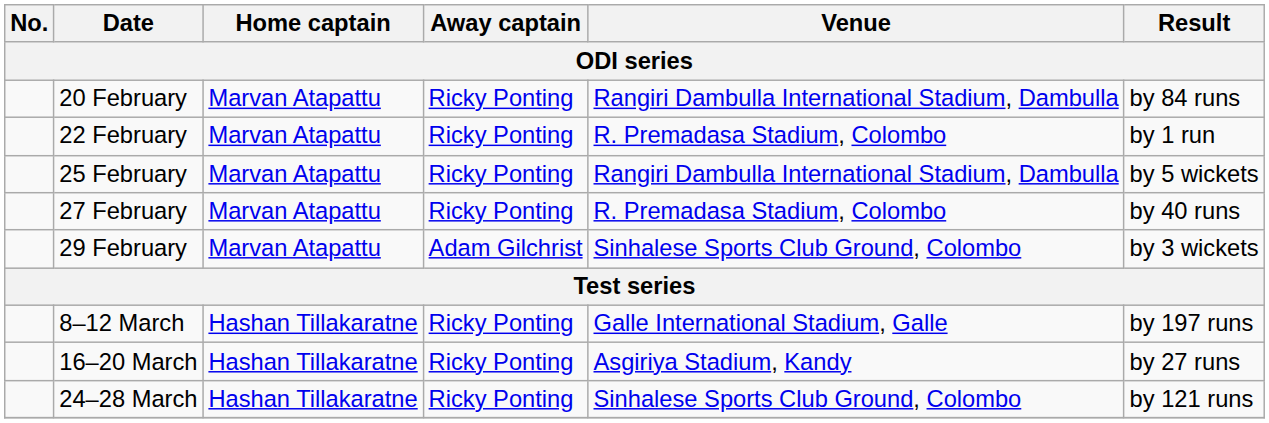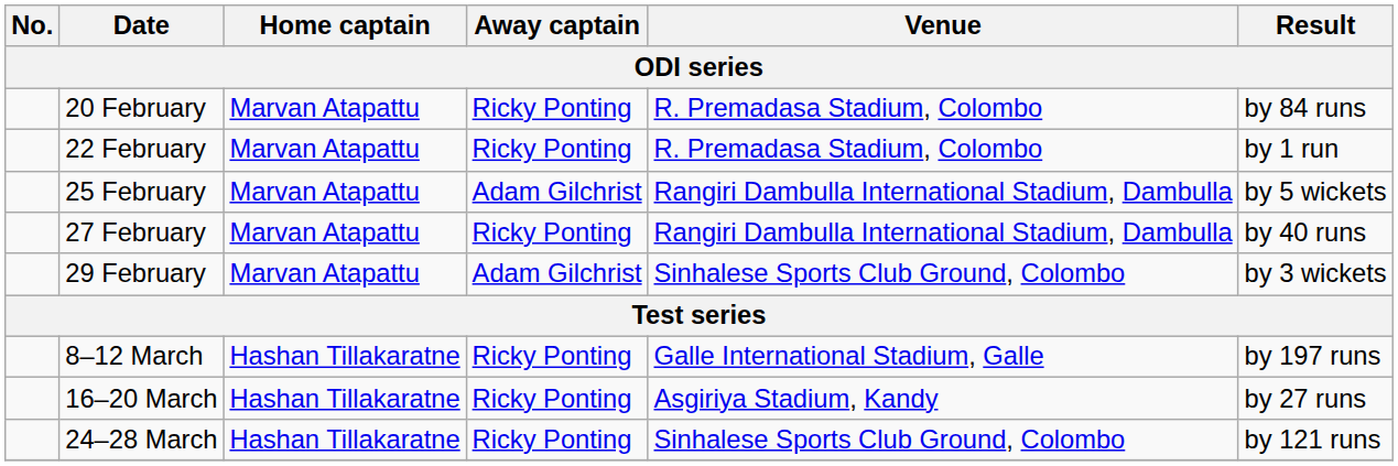20 February | Venue: Rangiri Dambulla International Stadium, Dambulla -> R. Premadasa Stadium, Colombo
25 February | Away captain: Ricky Ponting -> Adam Gilchrist
27 February | Venue: R. Premadasa Stadium, Colombo -> Rangiri Dambulla International Stadium, Dambulla
